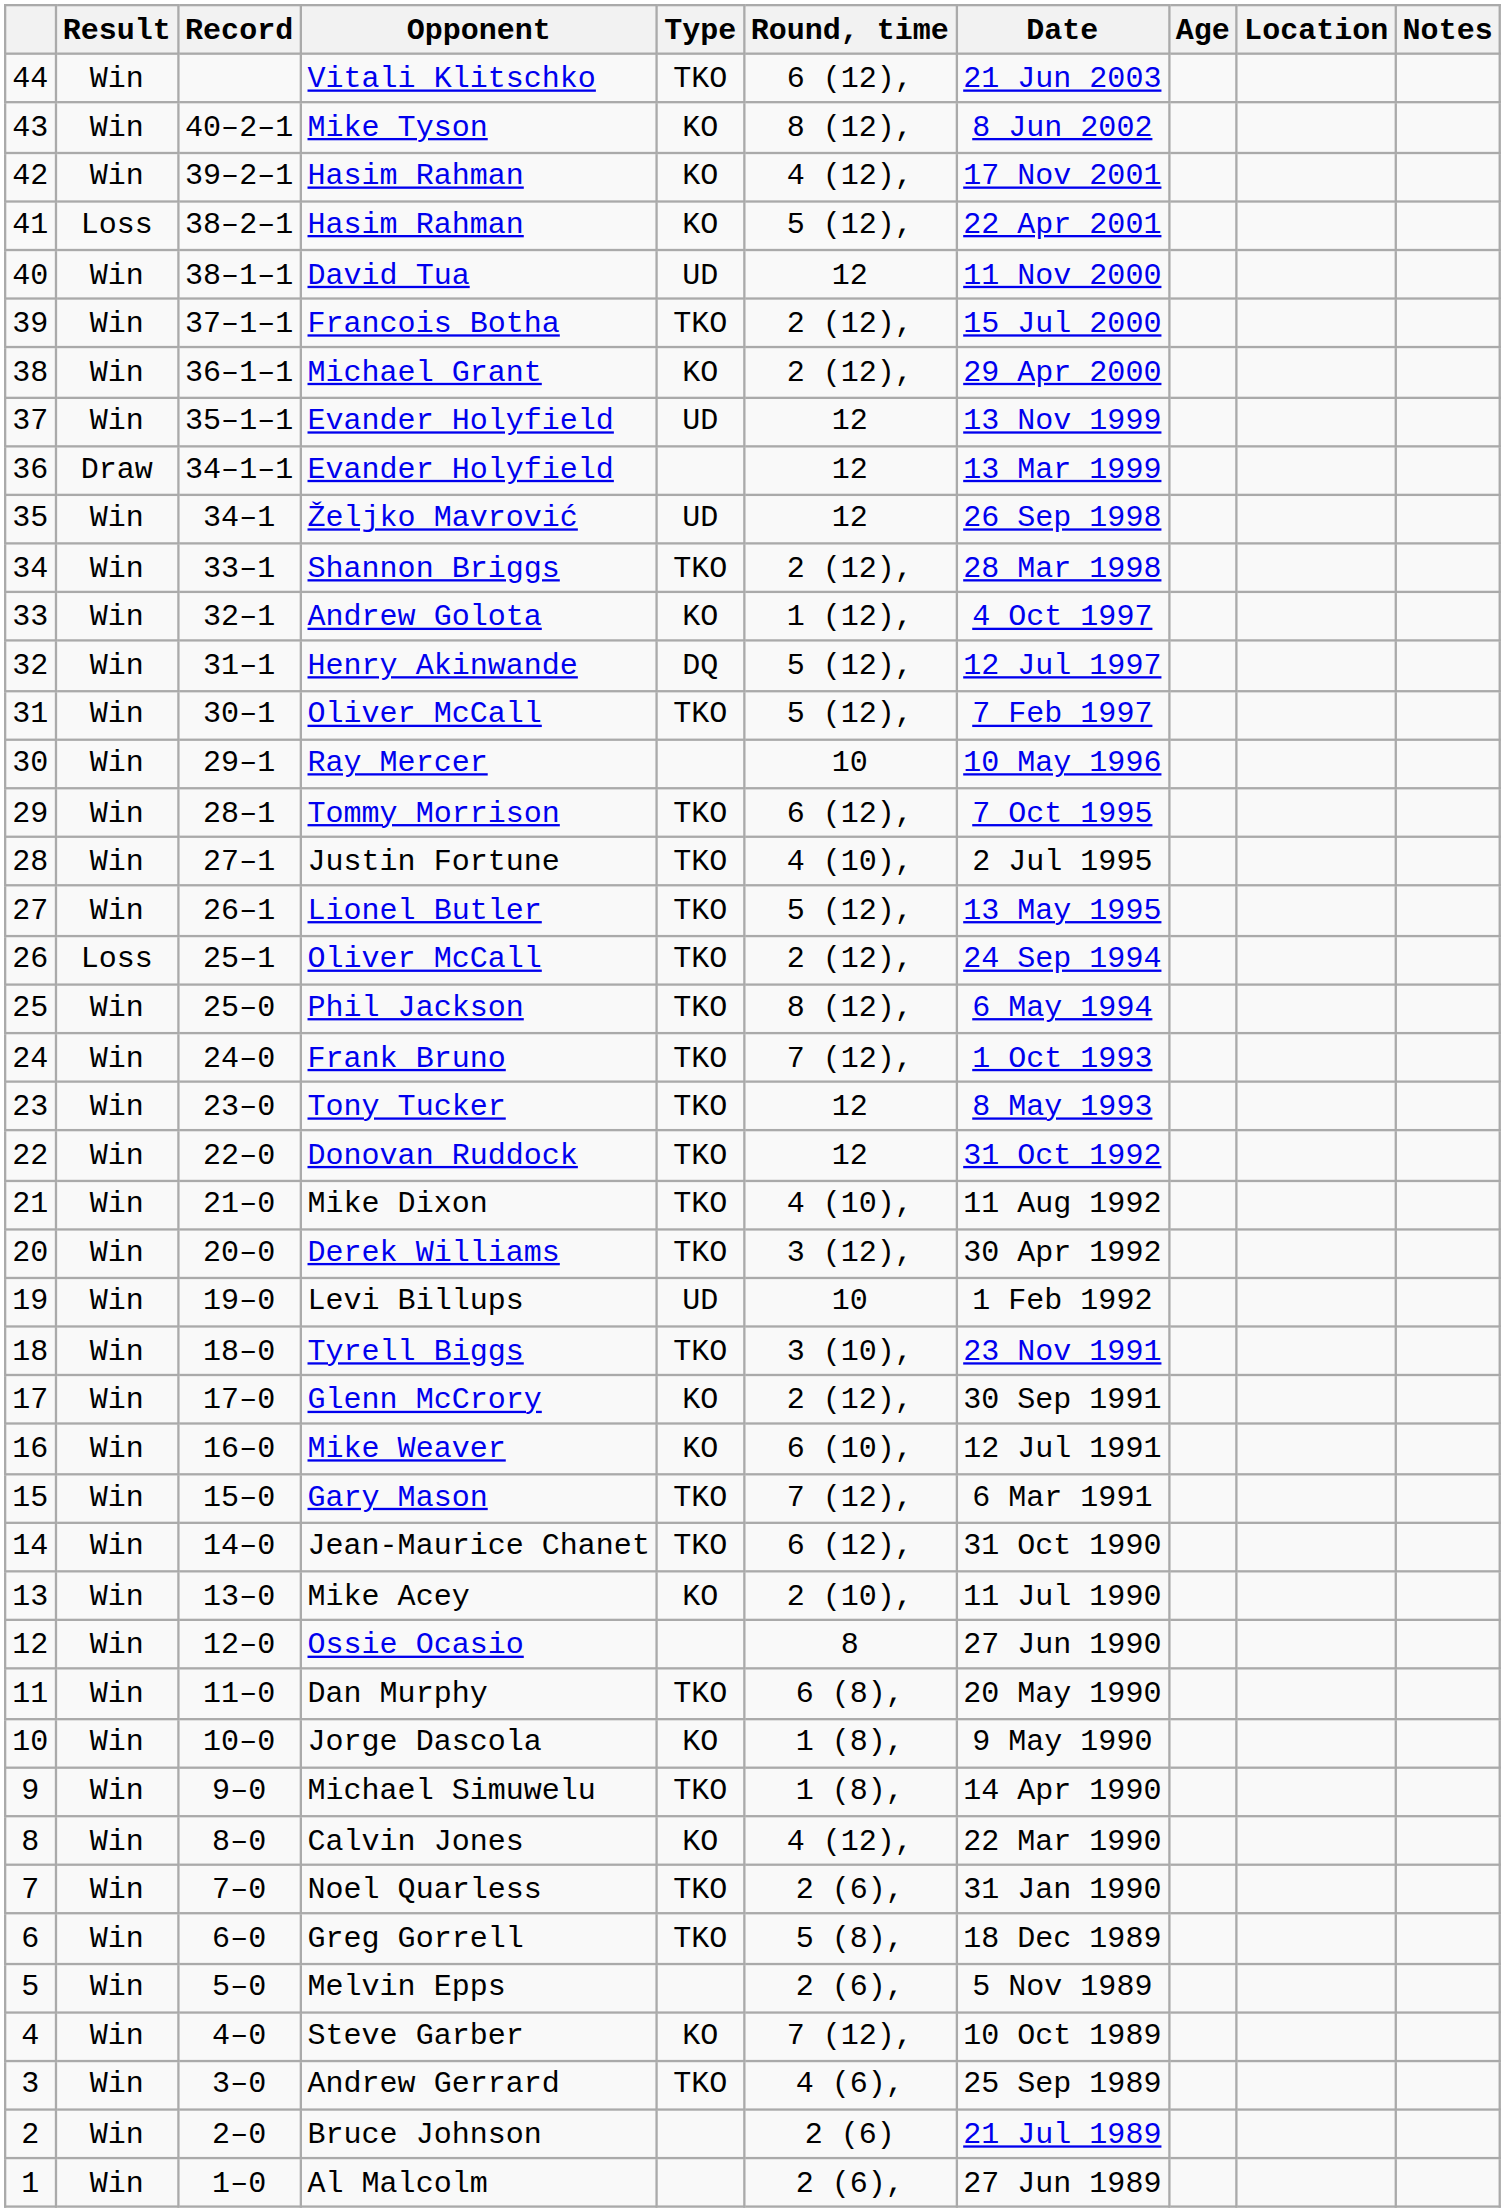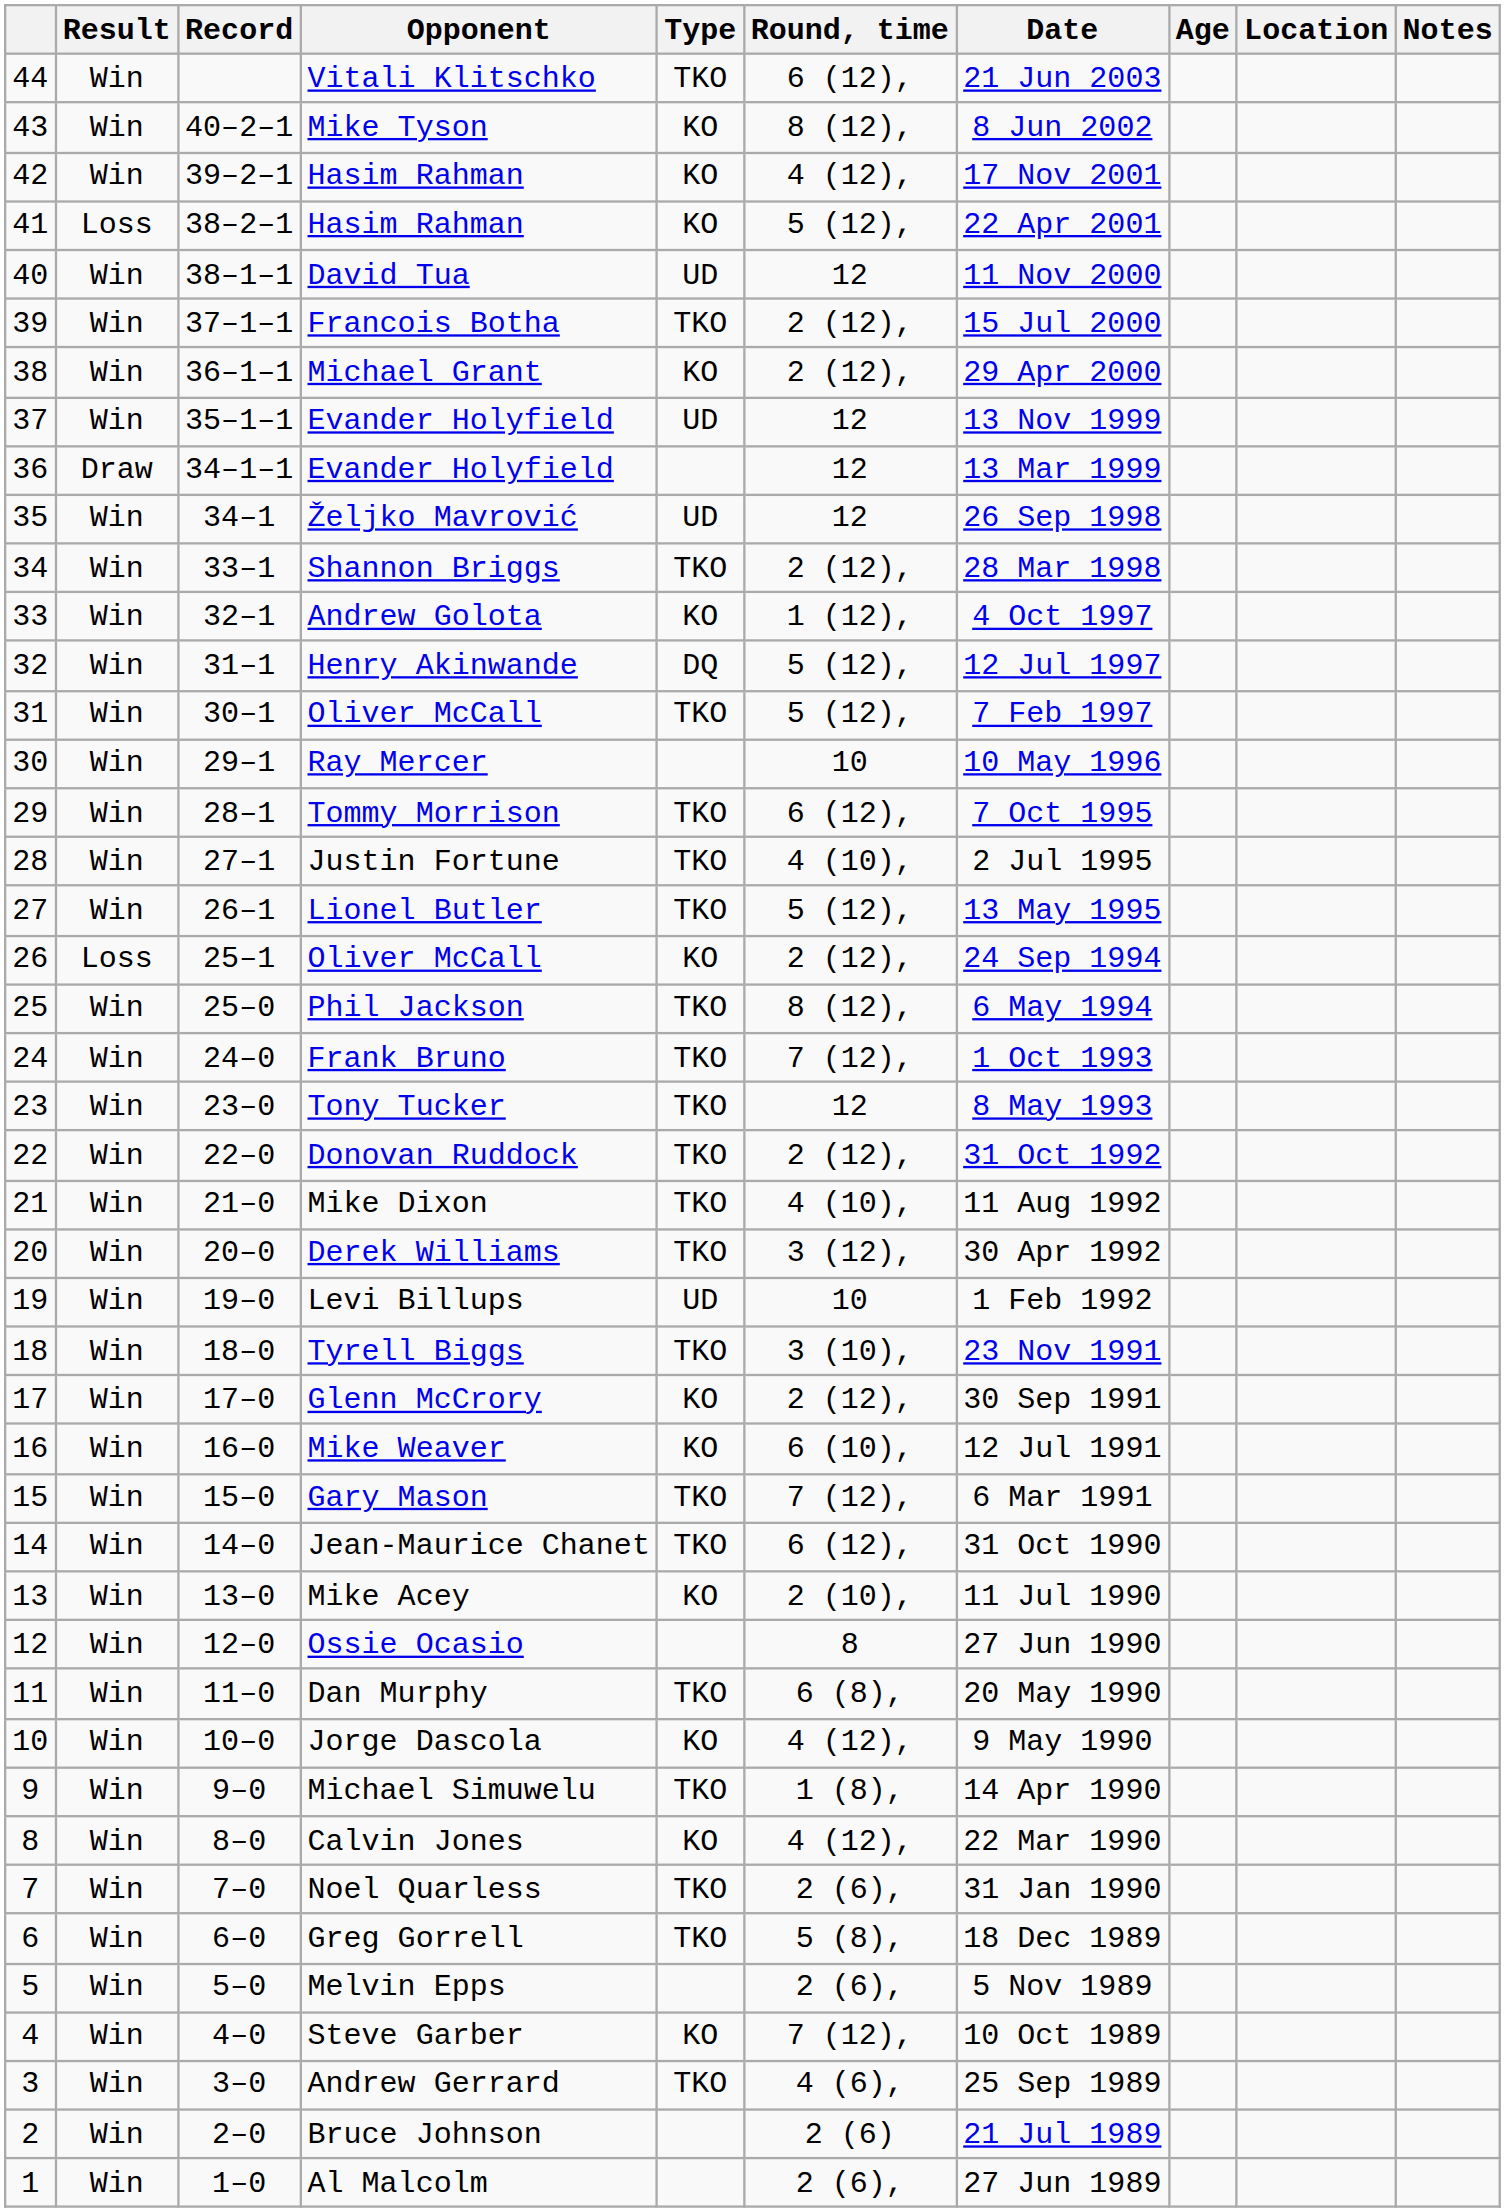26 / Oliver McCall | Type: TKO -> KO
Donovan Ruddock | Round, time: 12 -> 2 (12),
Jorge Dascola | Round, time: 1 (8), -> 4 (12),
